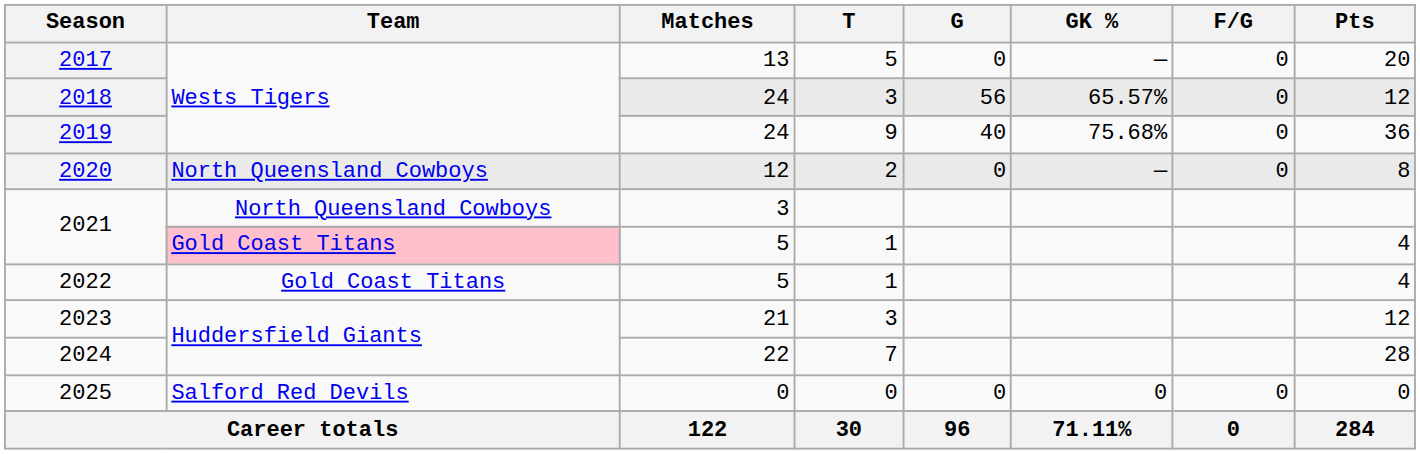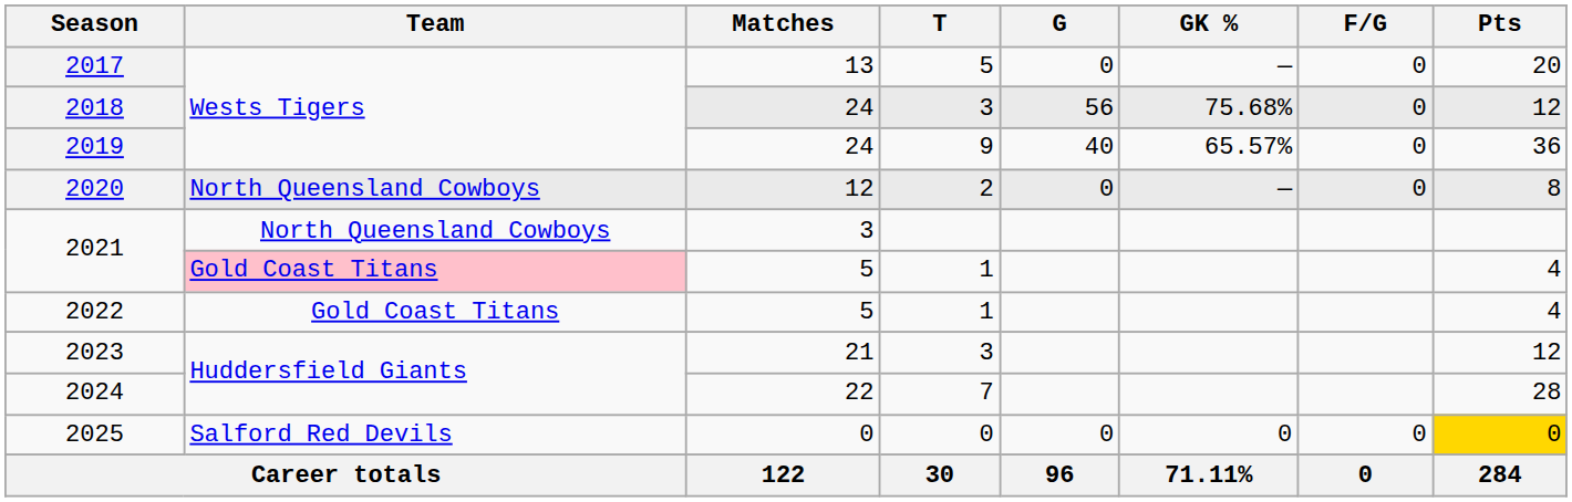2018 | GK %: 65.57% -> 75.68%
2019 | GK %: 75.68% -> 65.57%
2025 | Pts: no background -> gold background
